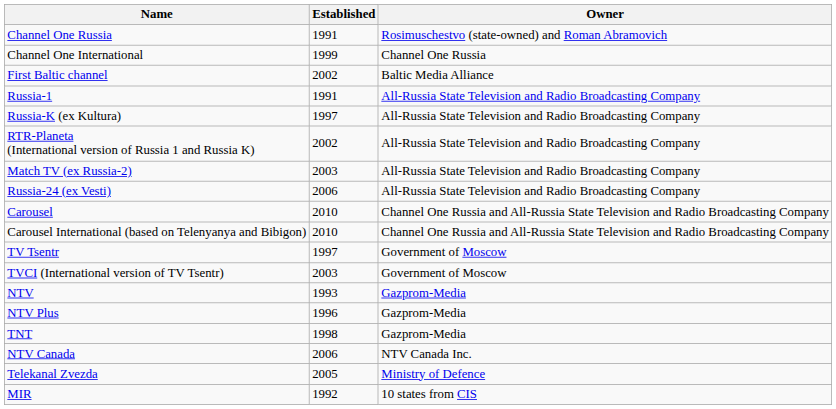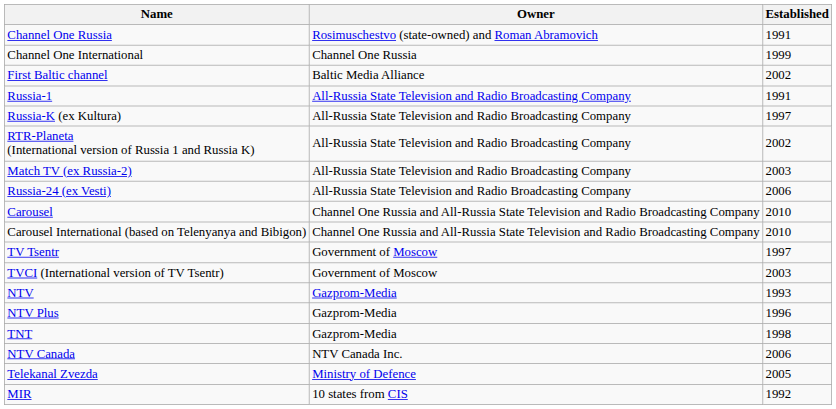columns swapped: Owner <-> Established
